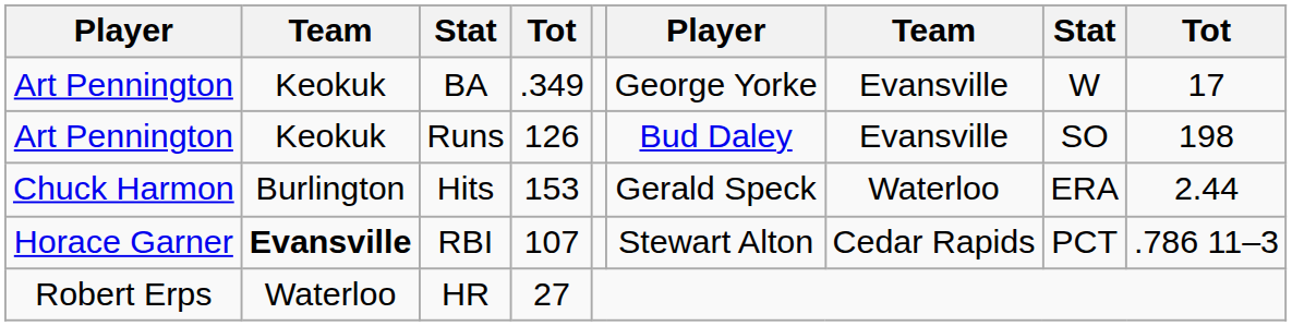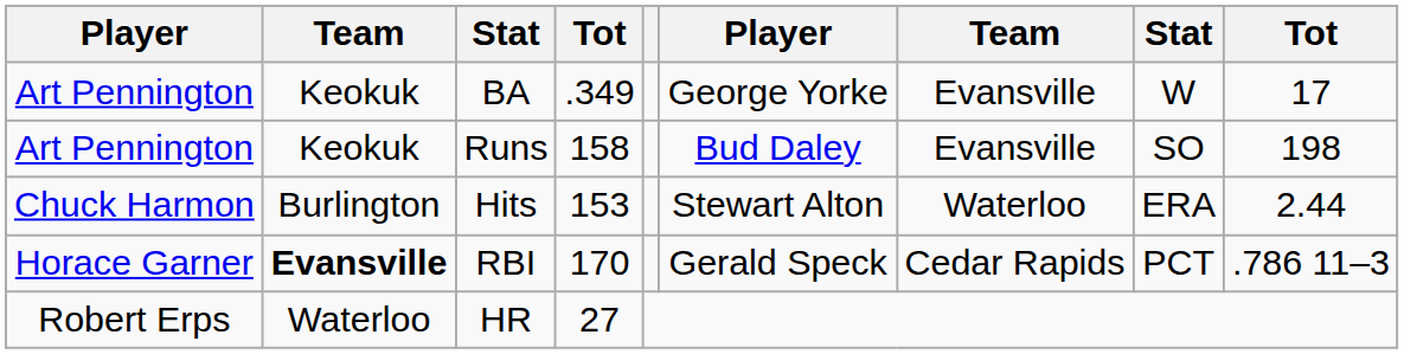Runs | column 4: 126 -> 158
Hits | column 6: Gerald Speck -> Stewart Alton
RBI | column 4: 107 -> 170
RBI | column 6: Stewart Alton -> Gerald Speck
